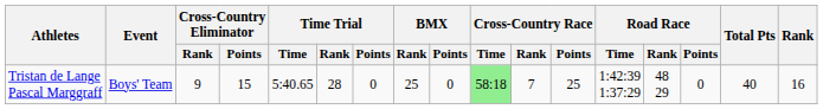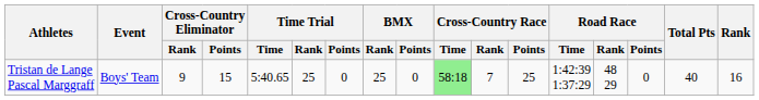Tristan de Lange Pascal Marggraff | Time Trial / Rank: 28 -> 25
